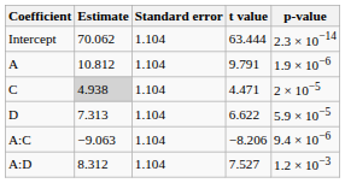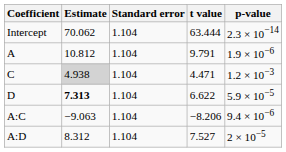C | p-value: 2 × 10−5 -> 1.2 × 10−3
D | Estimate: normal -> bold
A:D | p-value: 1.2 × 10−3 -> 2 × 10−5
